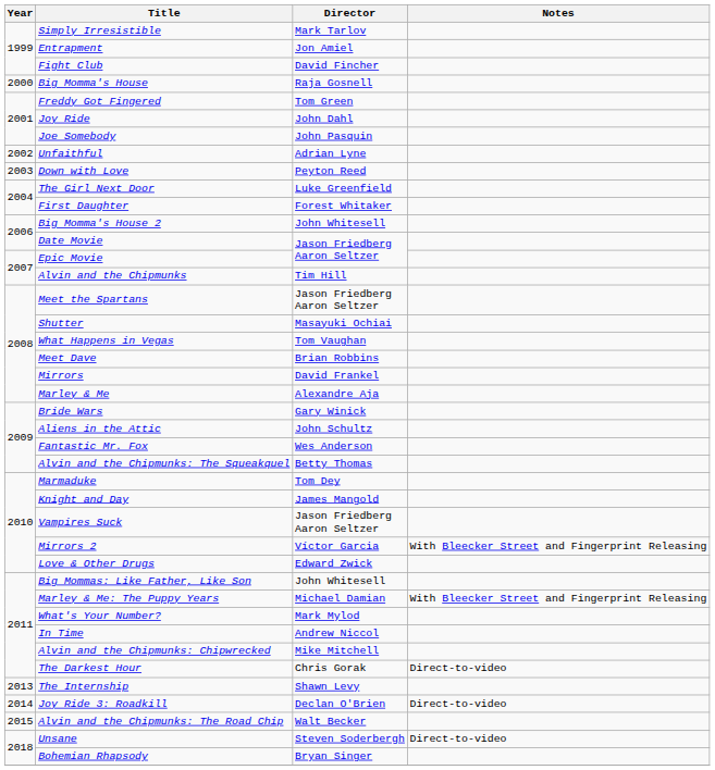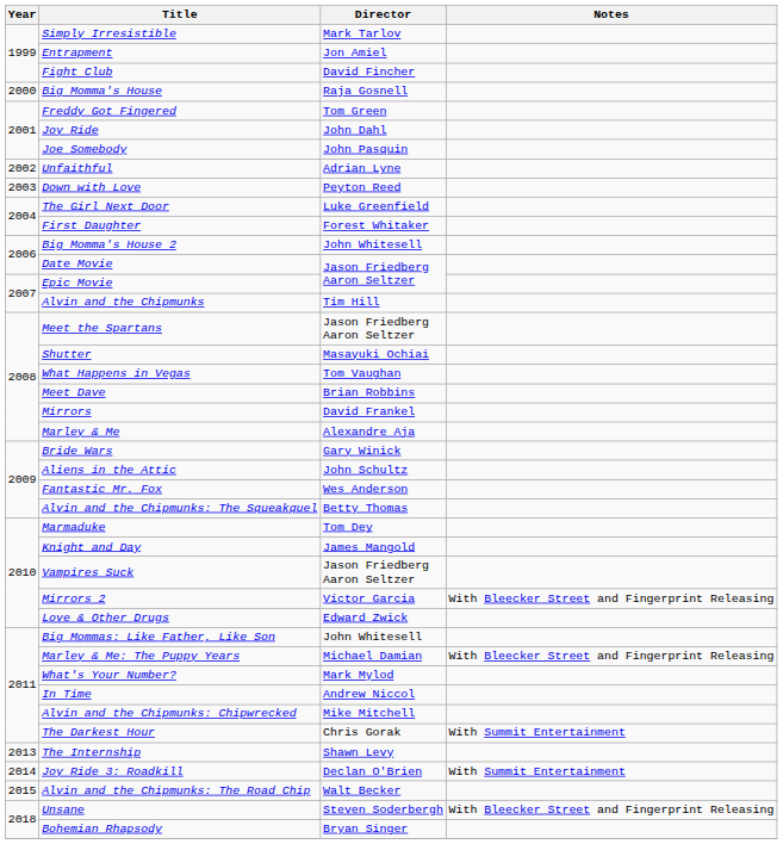The Darkest Hour | Notes: Direct-to-video -> With Summit Entertainment
Joy Ride 3: Roadkill | Notes: Direct-to-video -> With Summit Entertainment
Unsane | Notes: Direct-to-video -> With Bleecker Street and Fingerprint Releasing
